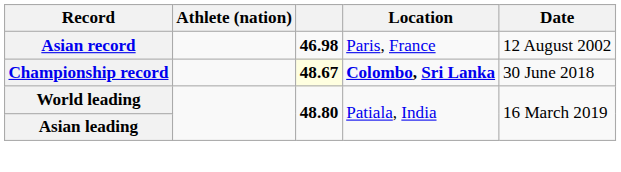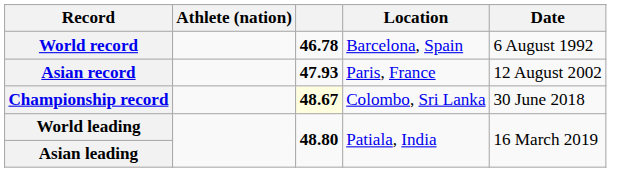+ row: World record | 46.78 | Barcelona, Spain | 6 August 1992
Asian record | column 3: 46.98 -> 47.93
Championship record | Location: bold -> normal
